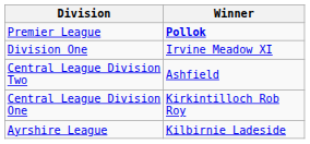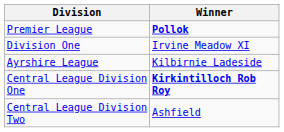rows swapped: Ayrshire League <-> Central League Division Two
Central League Division One | Winner: normal -> bold
